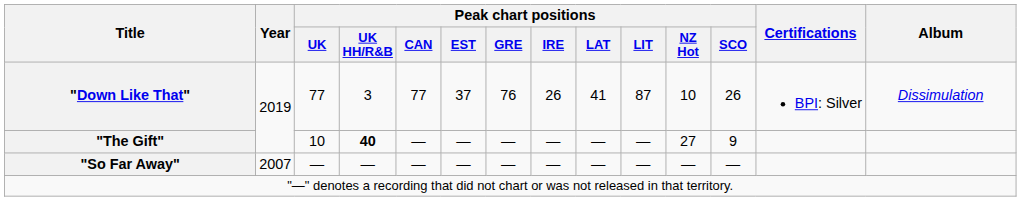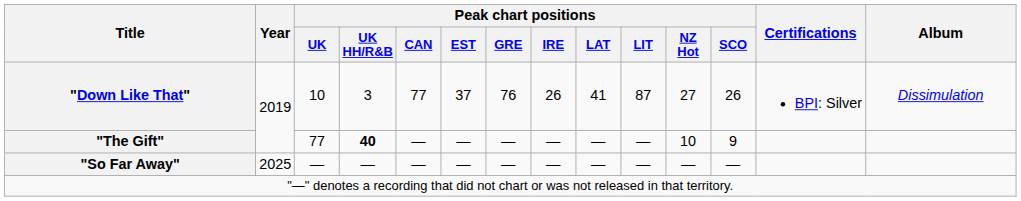"Down Like That" | Peak chart positions / UK: 77 -> 10
"Down Like That" | Peak chart positions / NZ Hot: 10 -> 27
"The Gift" | Peak chart positions / UK: 10 -> 77
"The Gift" | Peak chart positions / NZ Hot: 27 -> 10
"So Far Away" | Year: 2007 -> 2025
